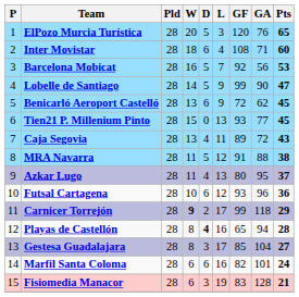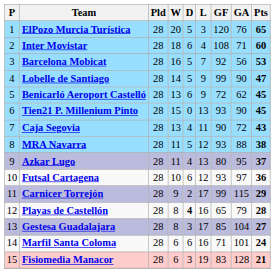Tien21 P. Millenium Pinto | GA: 77 -> 90
Caja Segovia | GF: 89 -> 90
MRA Navarra | GF: 91 -> 93
Futsal Cartagena | GA: 96 -> 97
Carnicer Torrejón | W: bold -> normal
Carnicer Torrejón | GA: 118 -> 115
Playas de Castellón | GA: 94 -> 79
Marfil Santa Coloma | GF: 82 -> 71
